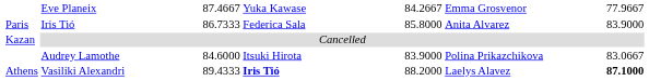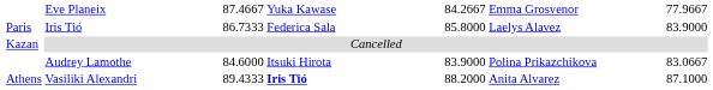Paris | column 6: Anita Alvarez -> Laelys Alavez
Athens | column 6: Laelys Alavez -> Anita Alvarez
Athens | column 7: bold -> normal
